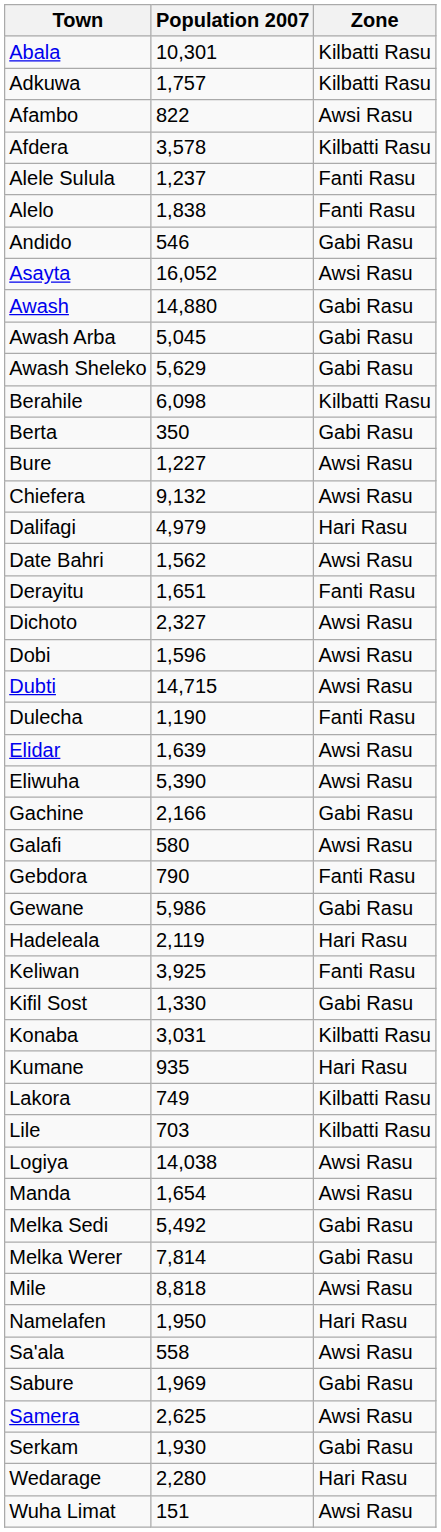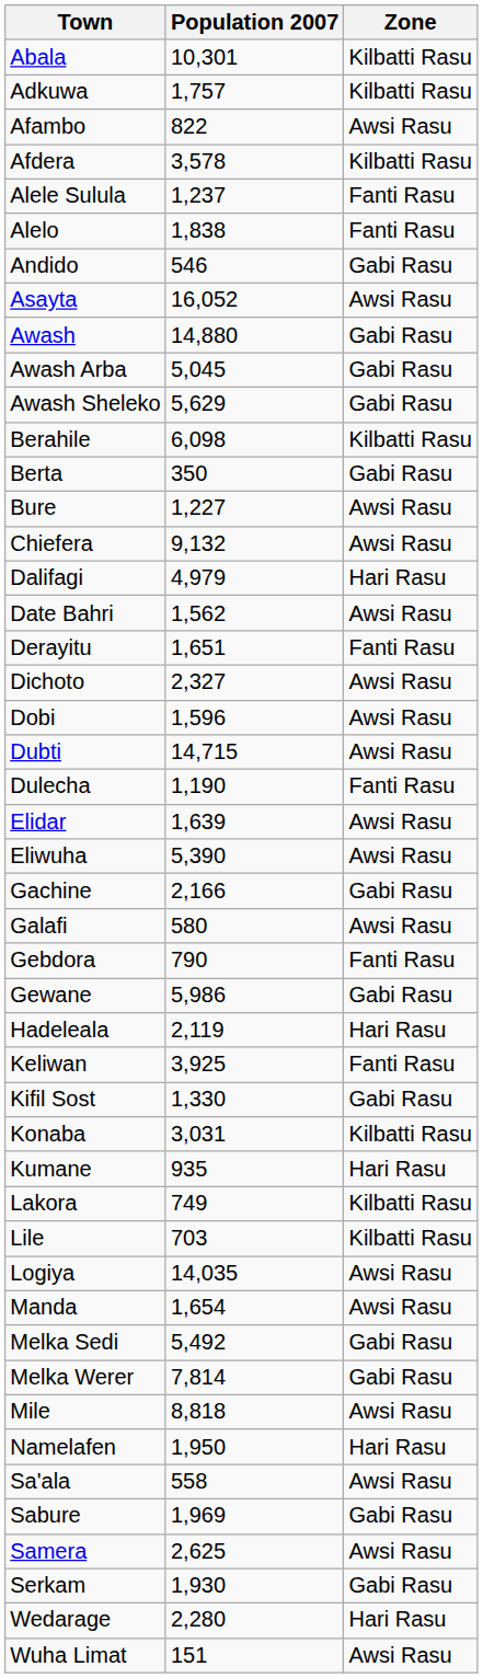Logiya | Population 2007: 14,038 -> 14,035
